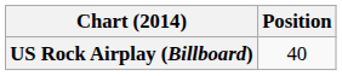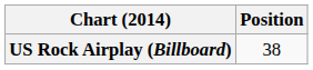US Rock Airplay (Billboard) | Position: 40 -> 38
